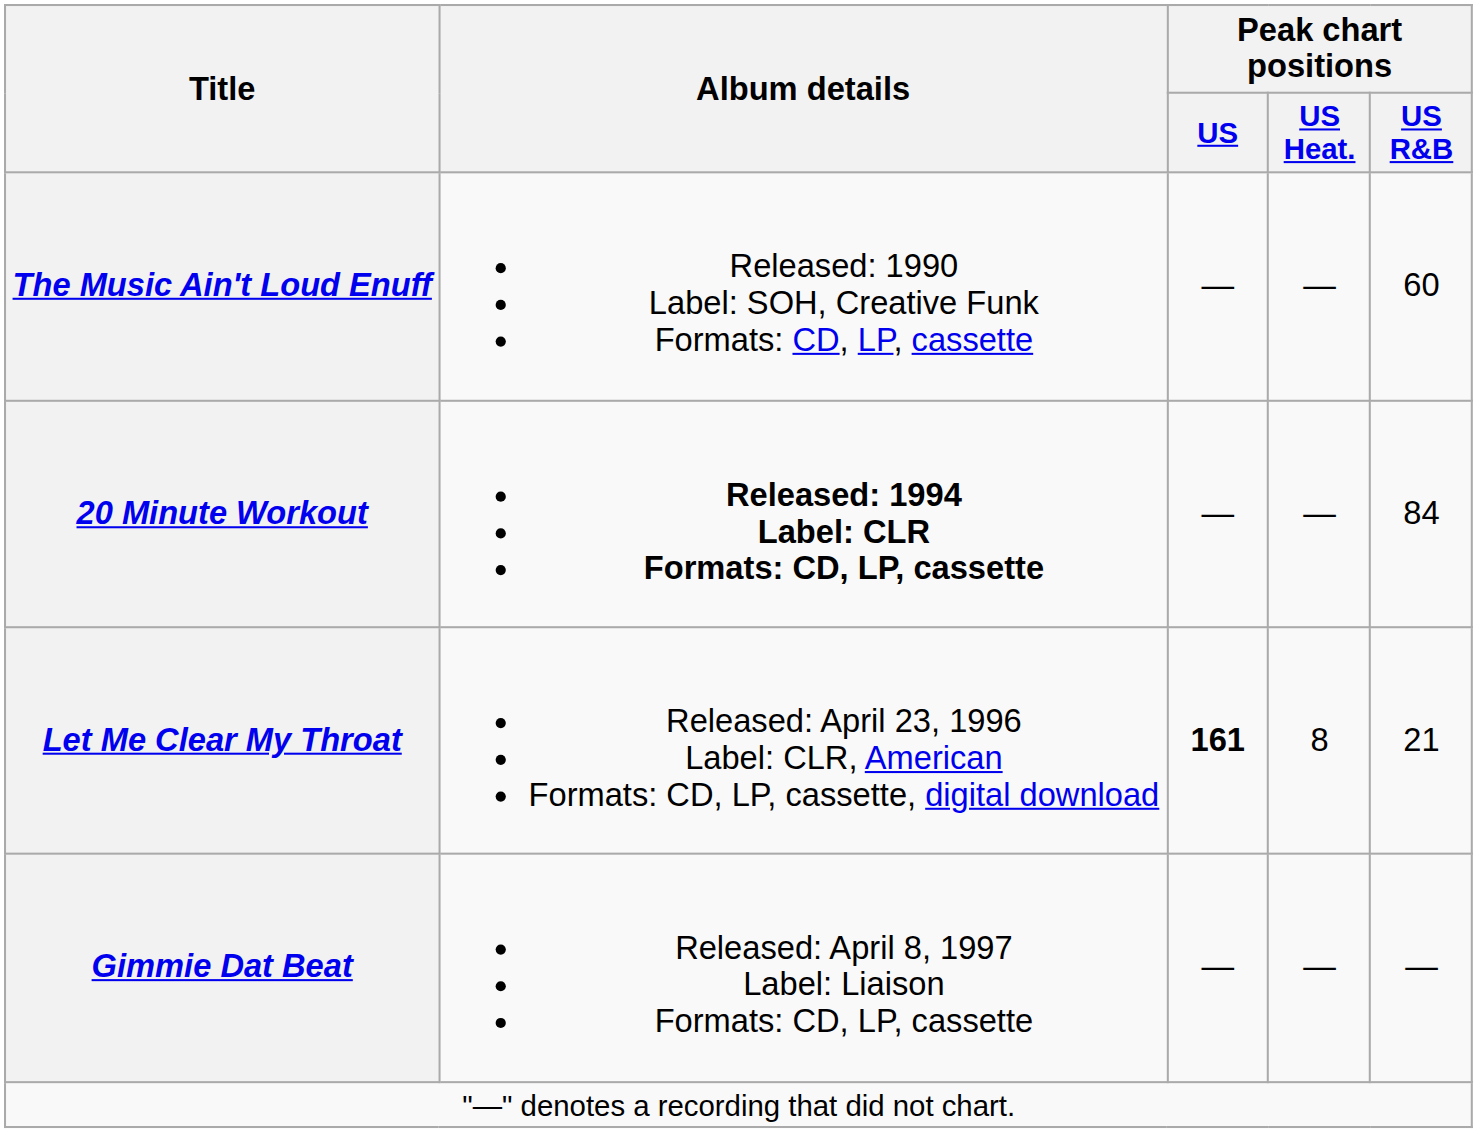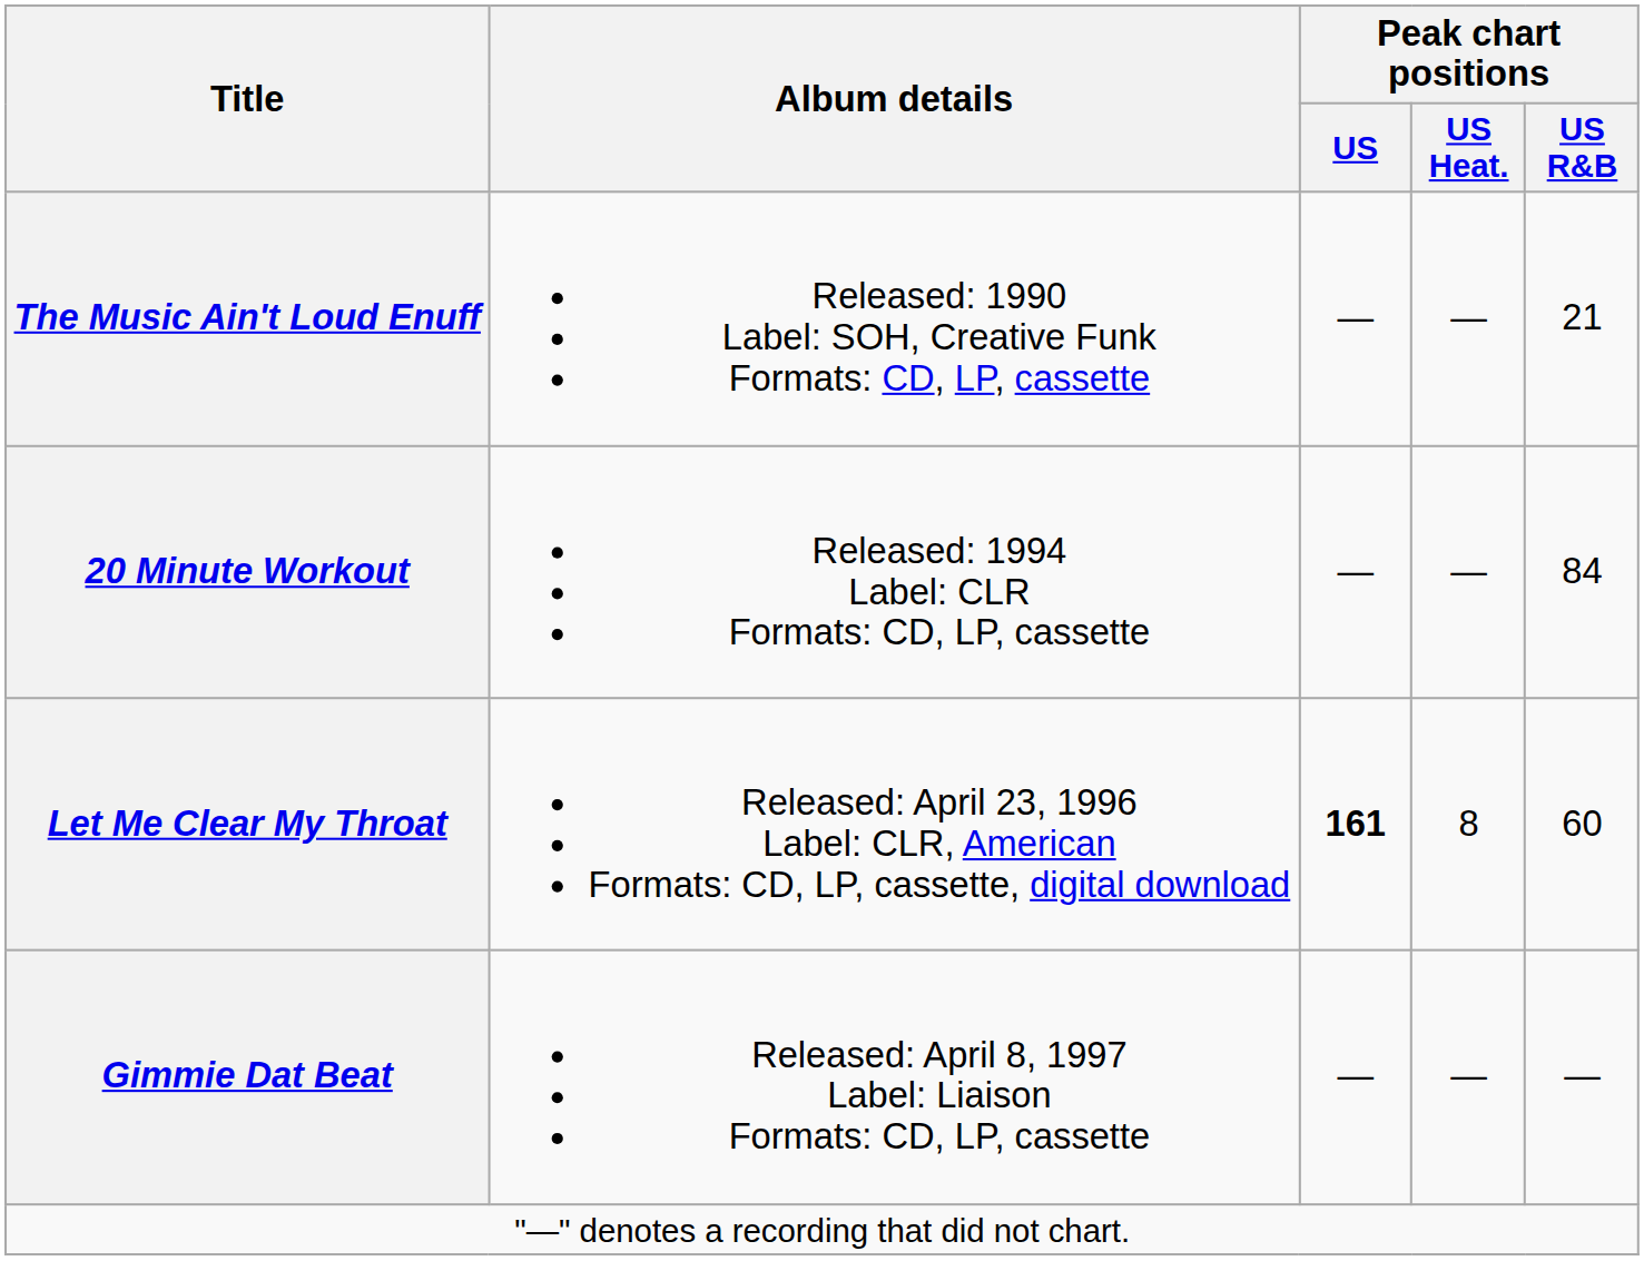The Music Ain't Loud Enuff | Peak chart positions / US R&B: 60 -> 21
20 Minute Workout | Album details: bold -> normal
Let Me Clear My Throat | Peak chart positions / US R&B: 21 -> 60
